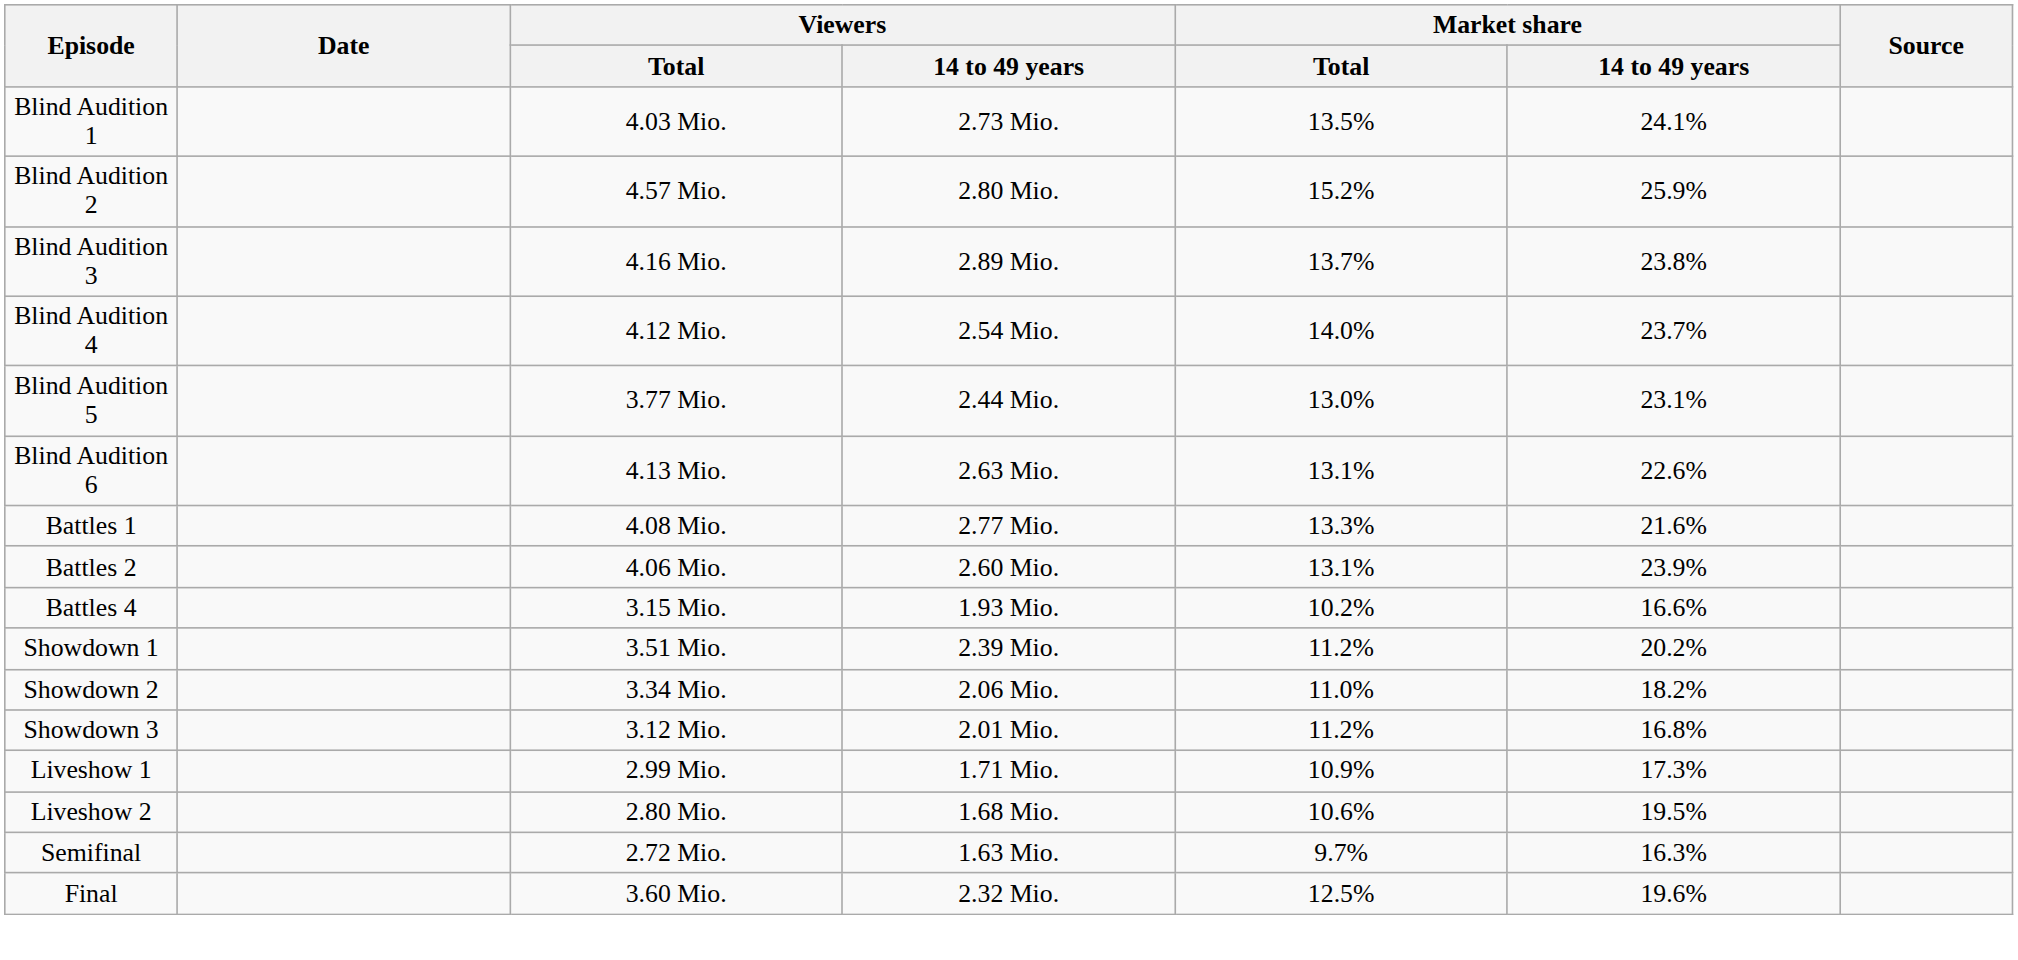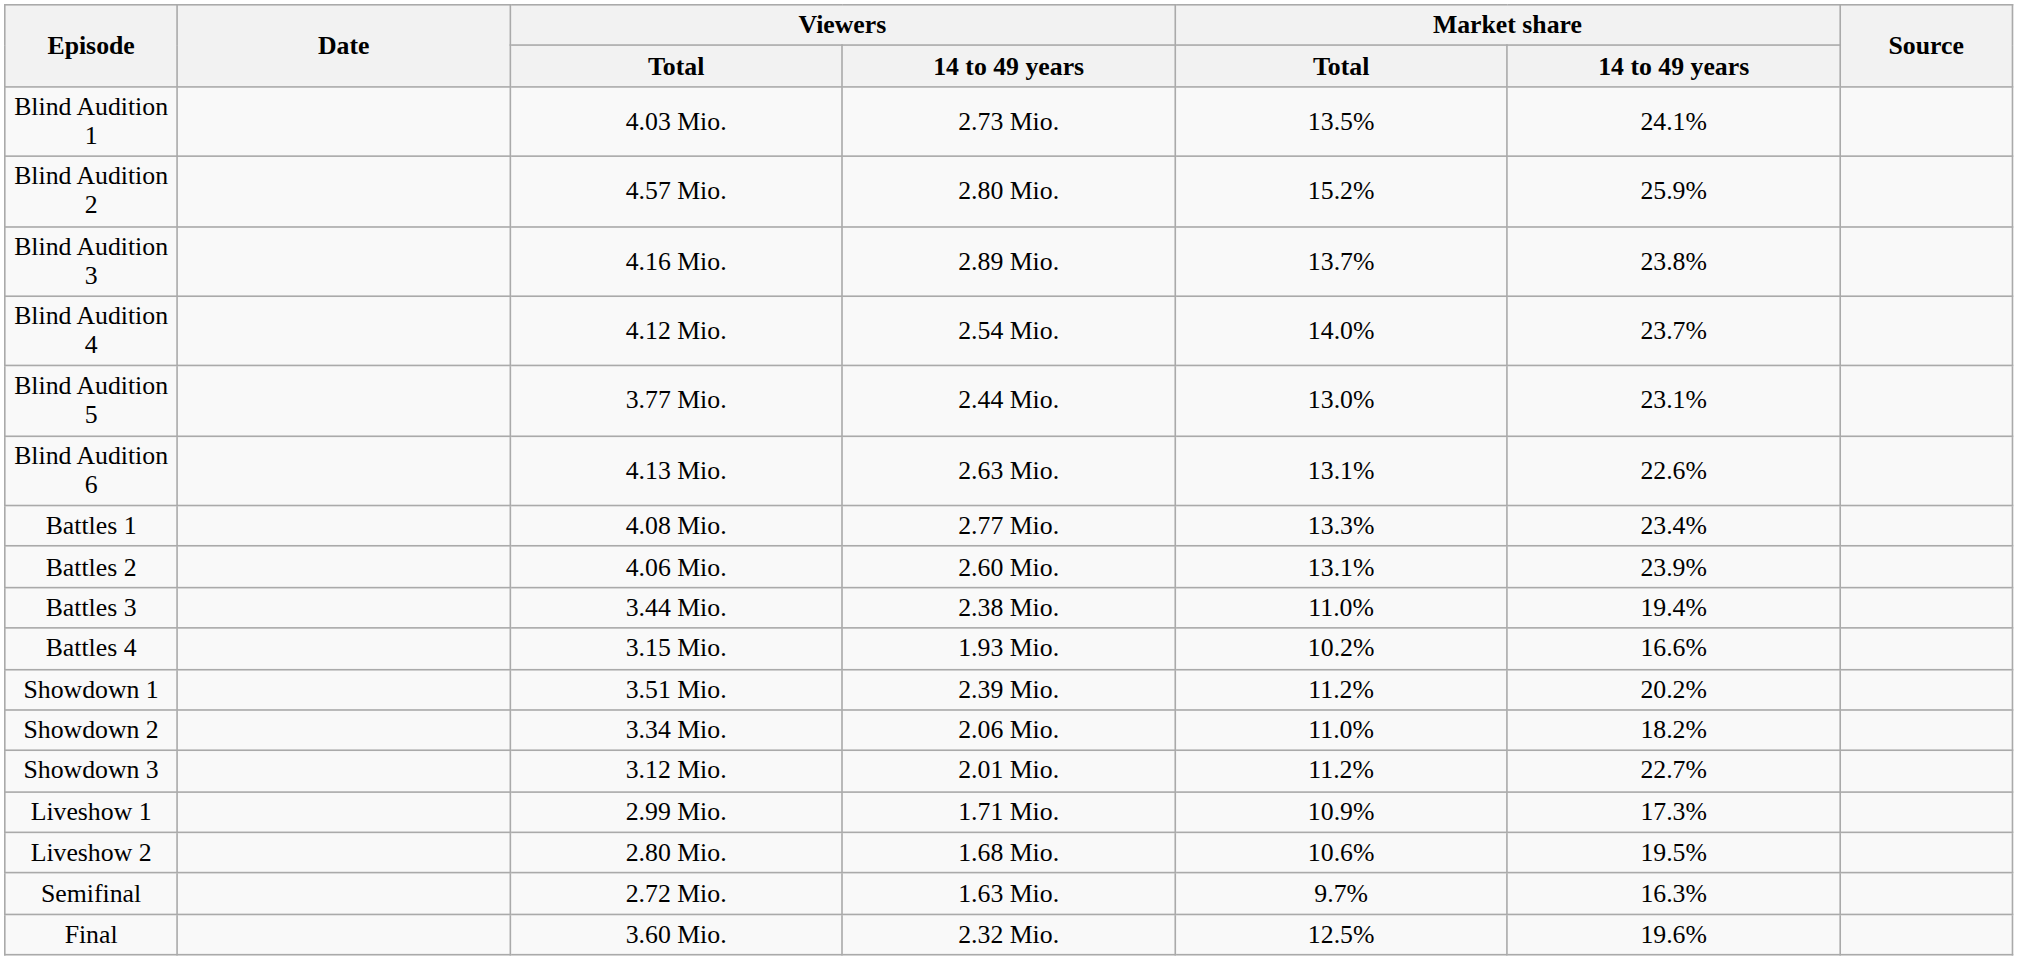Battles 1 | Market share / 14 to 49 years: 21.6% -> 23.4%
+ row: Battles 3 | 3.44 Mio. | 2.38 Mio. | 11.0% | 19.4%
Showdown 3 | Market share / 14 to 49 years: 16.8% -> 22.7%
